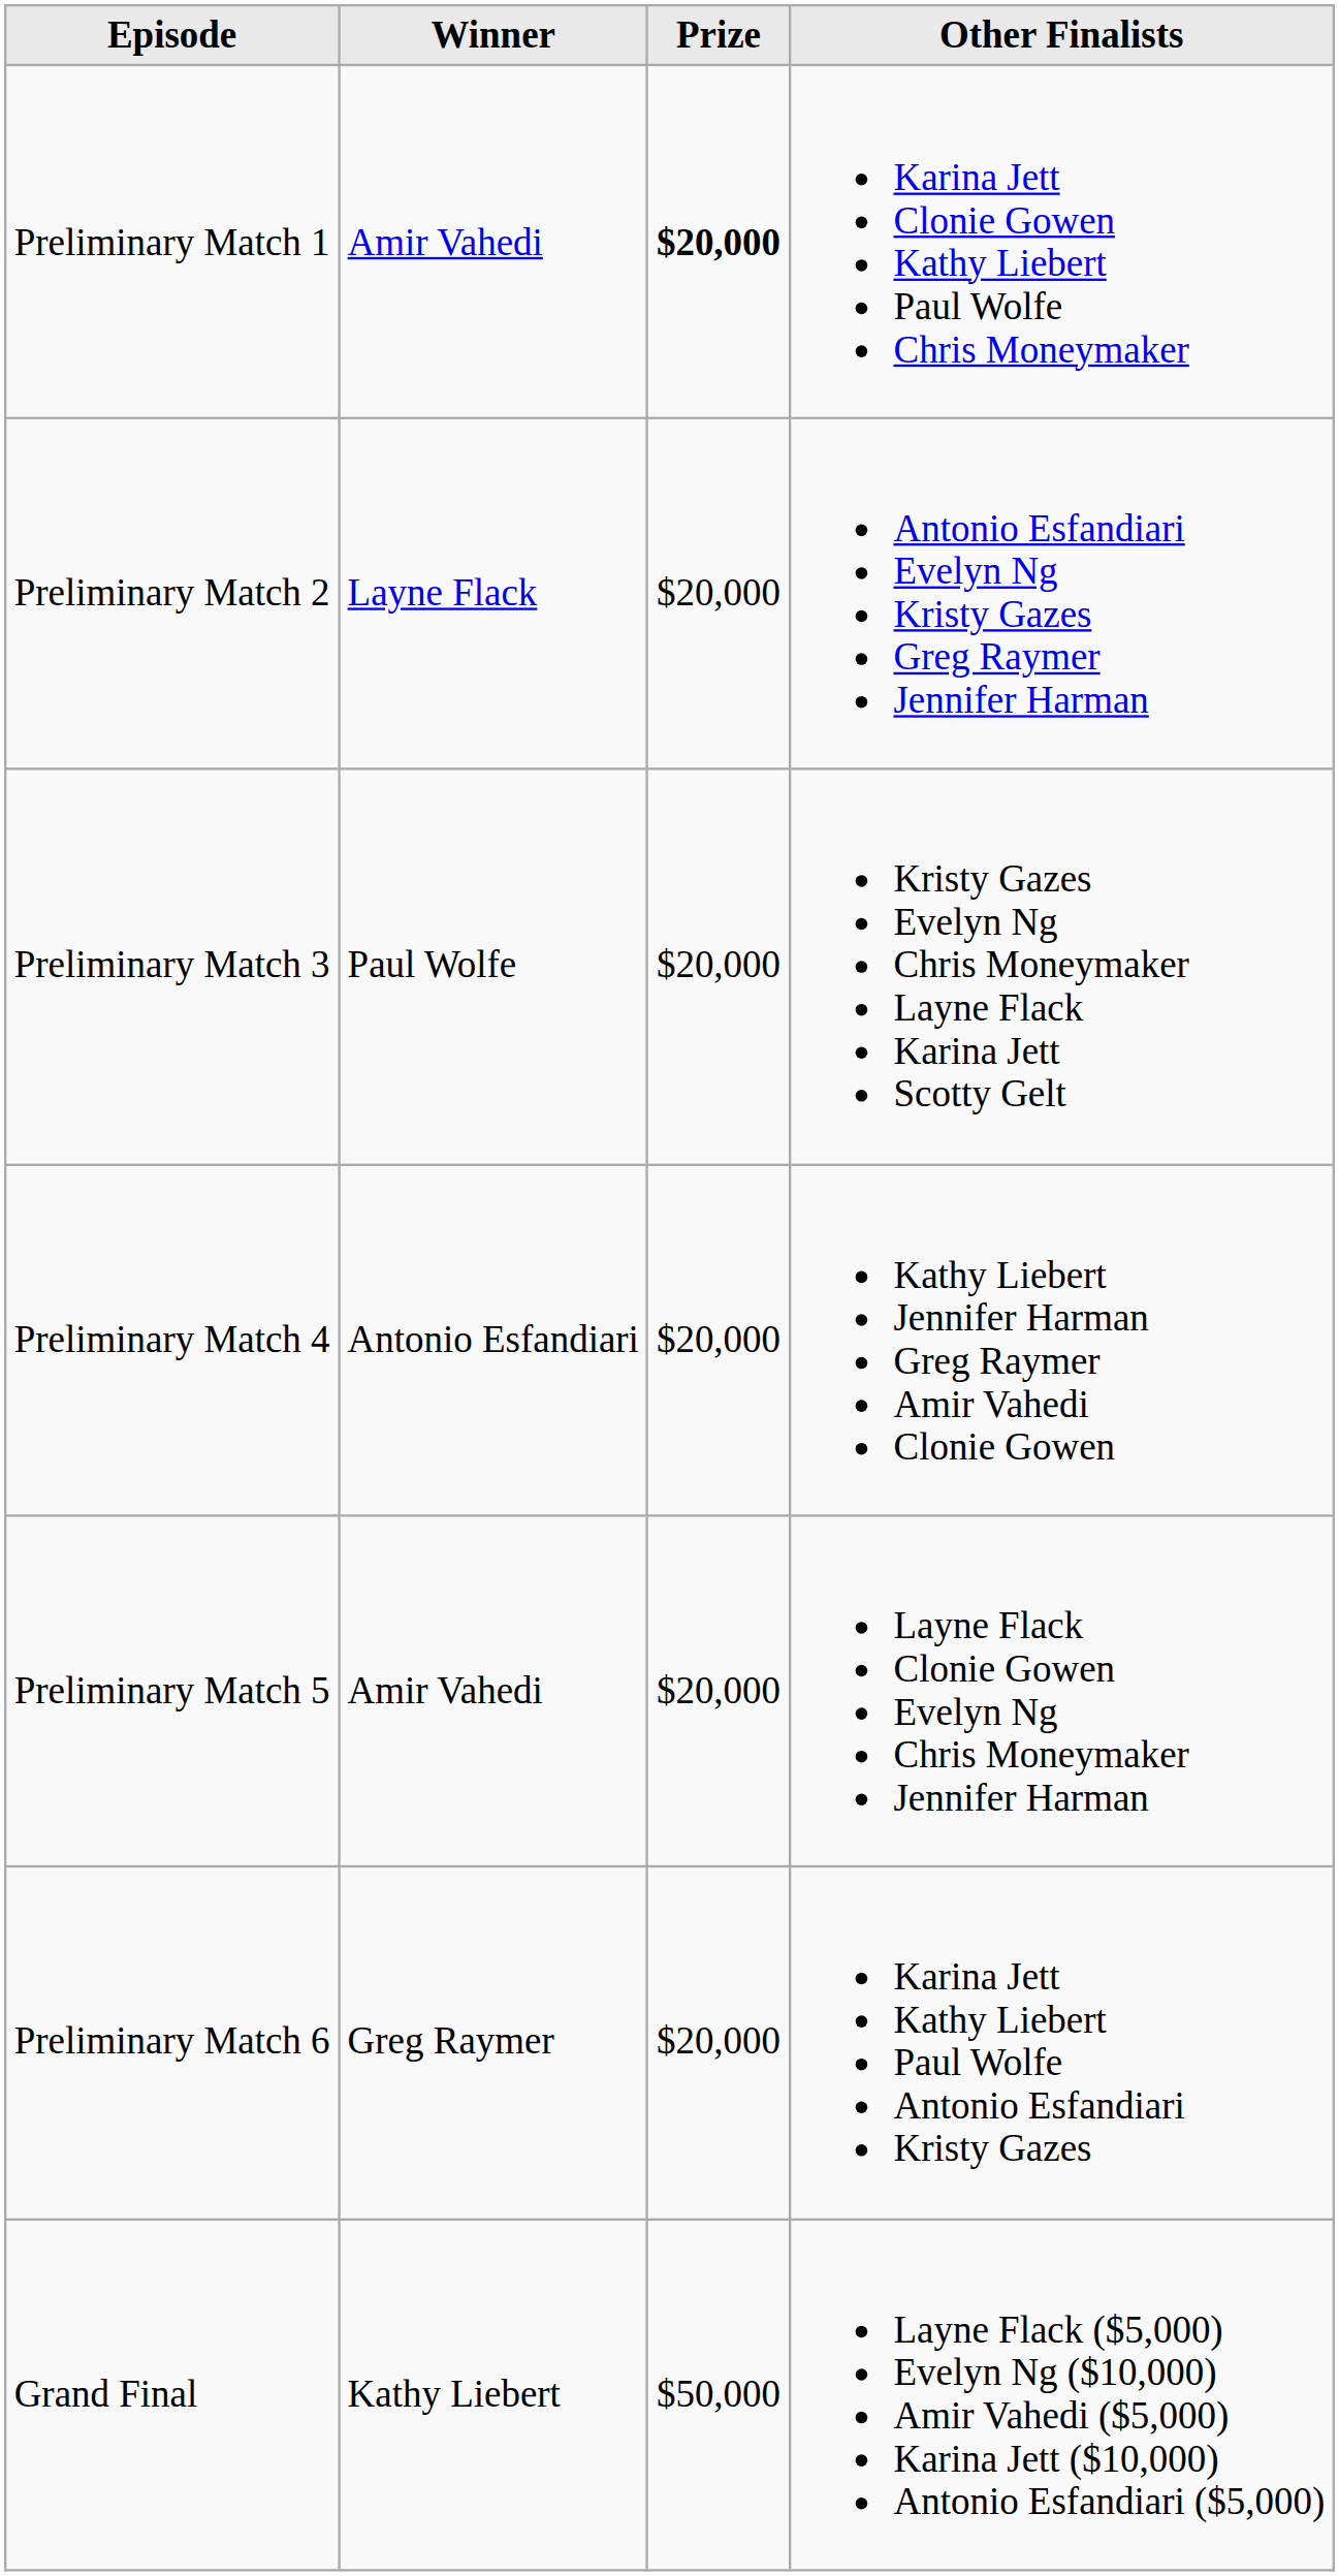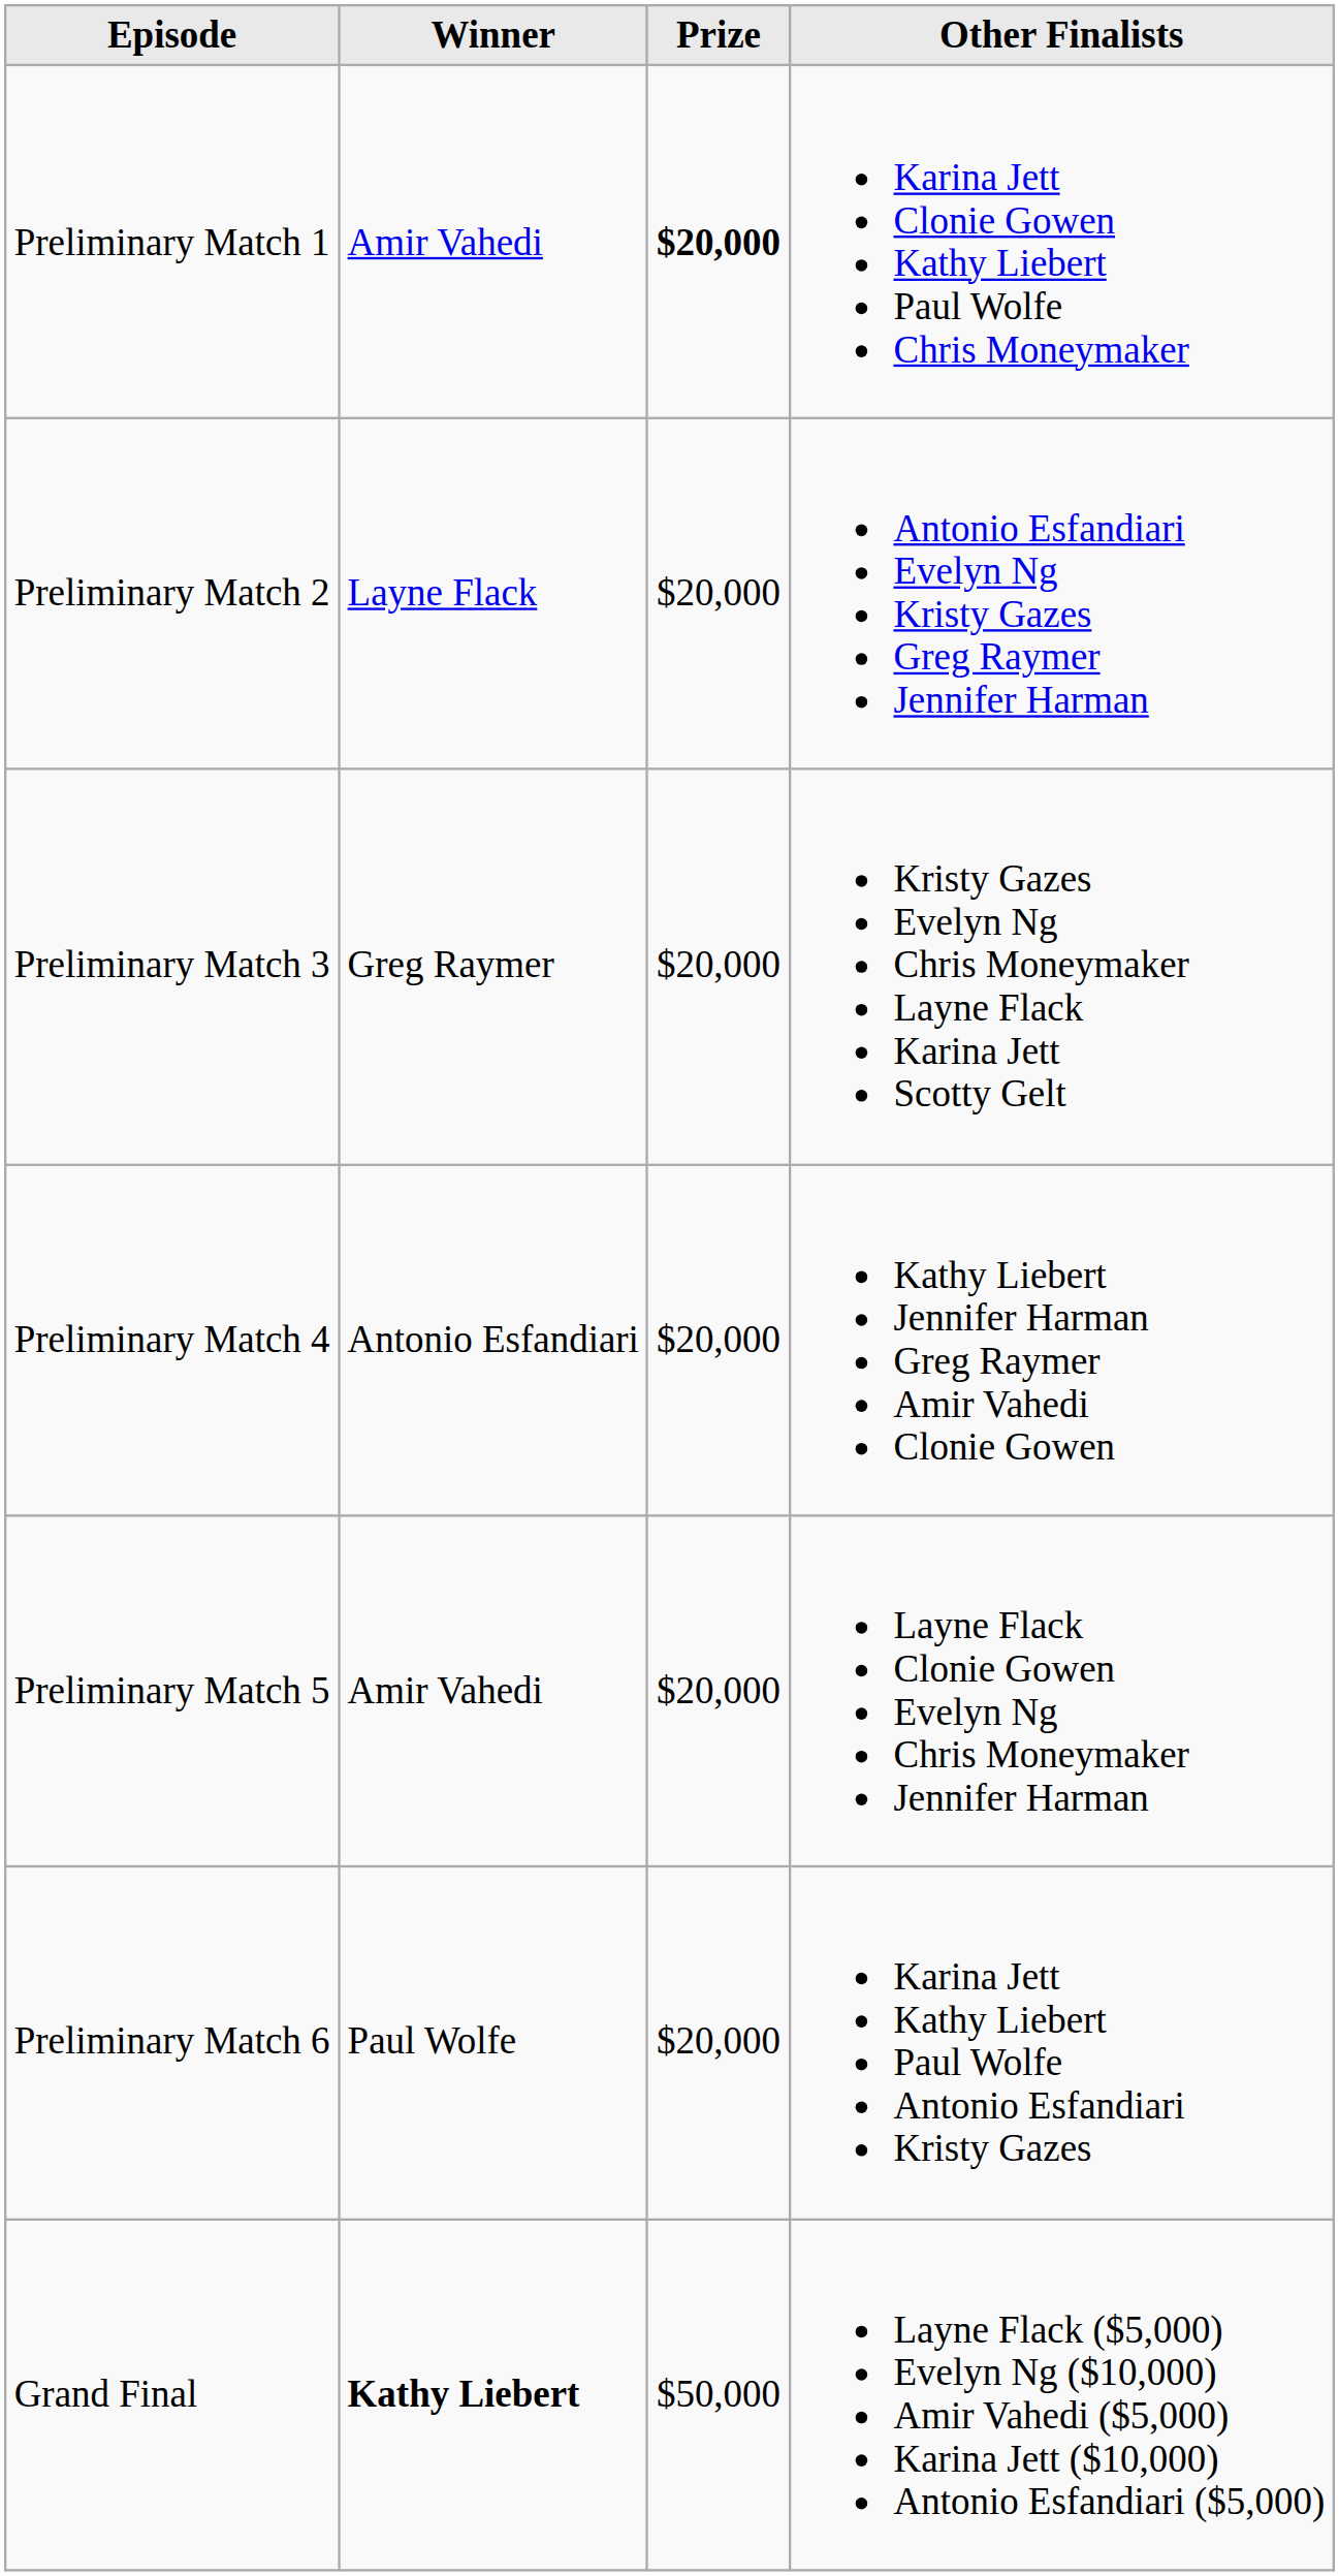Preliminary Match 3 | Winner: Paul Wolfe -> Greg Raymer
Preliminary Match 6 | Winner: Greg Raymer -> Paul Wolfe
Grand Final | Winner: normal -> bold
